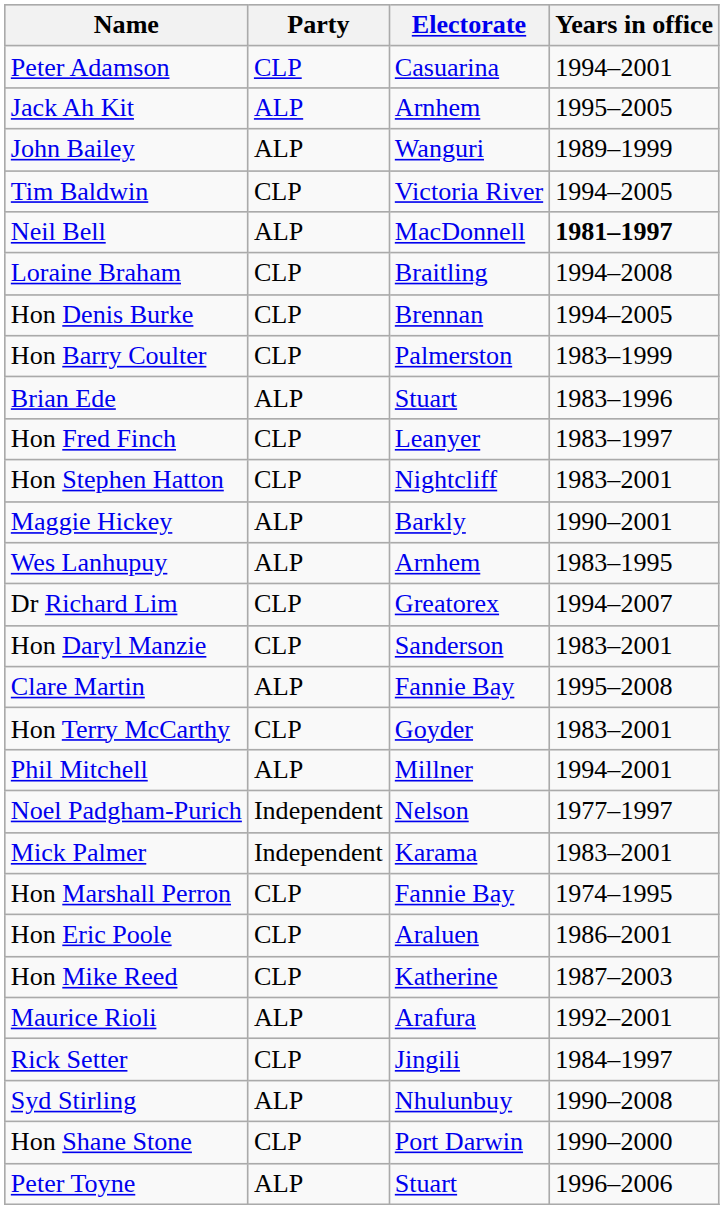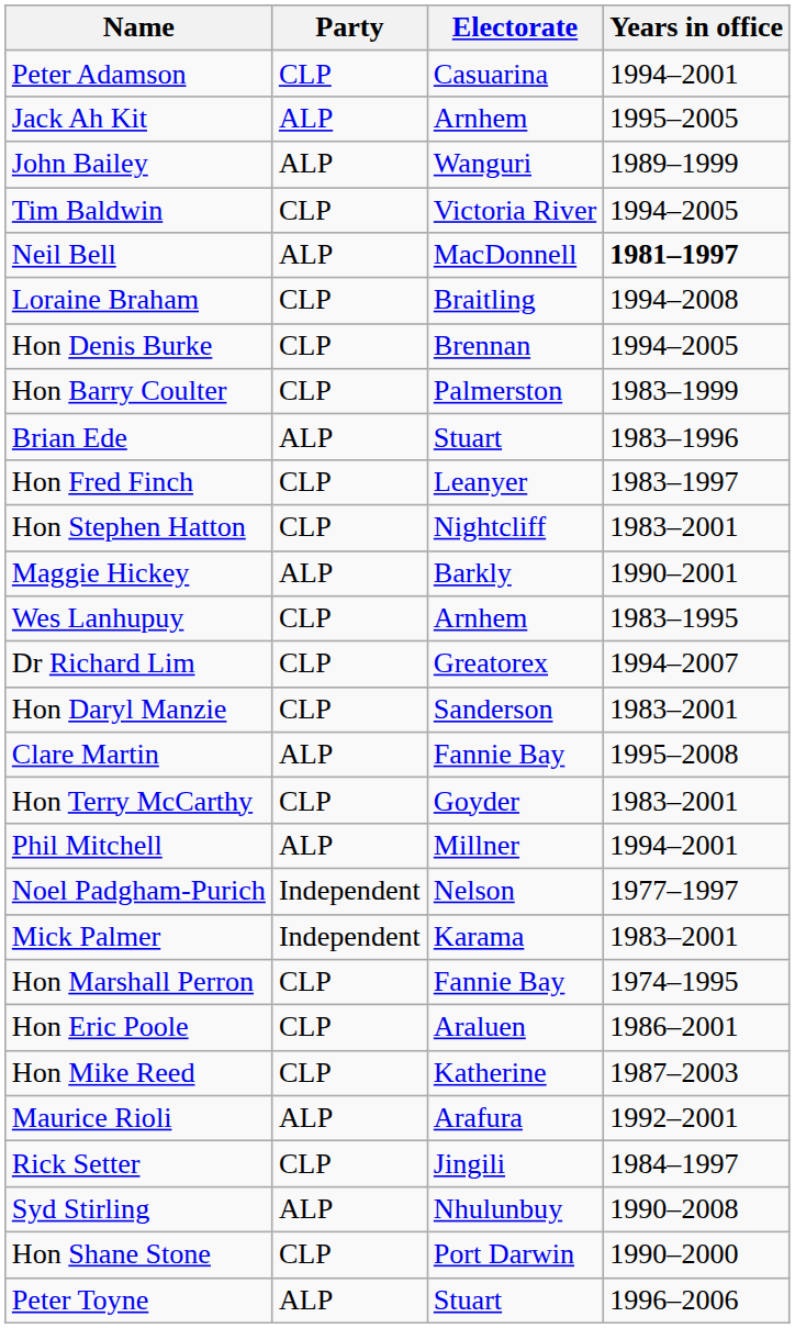Wes Lanhupuy | Party: ALP -> CLP
